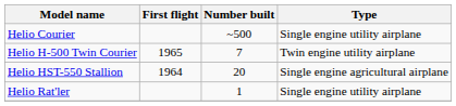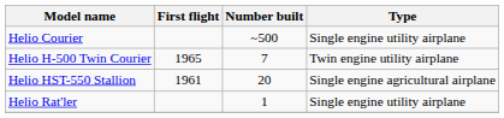Helio HST-550 Stallion | First flight: 1964 -> 1961
